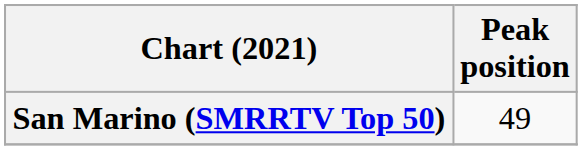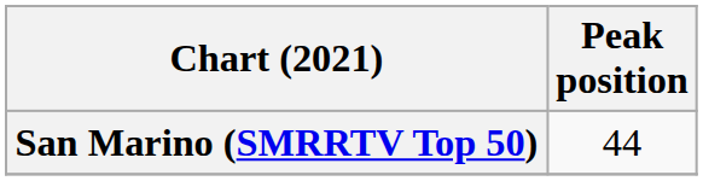San Marino (SMRRTV Top 50) | Peak position: 49 -> 44
